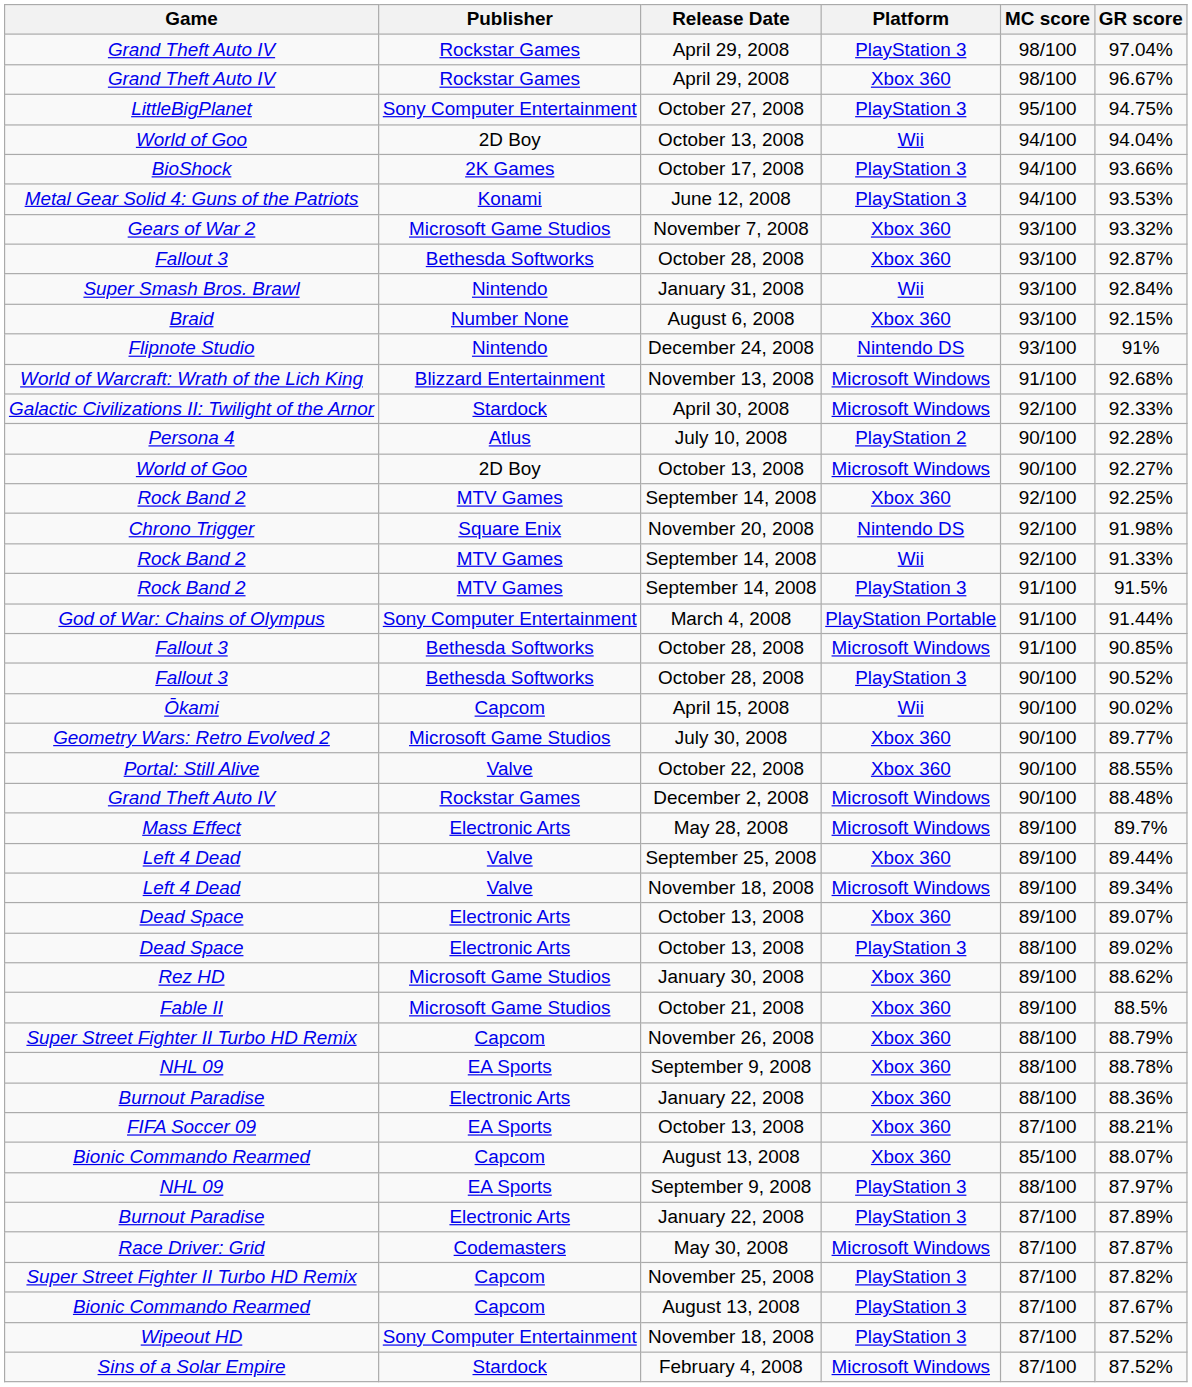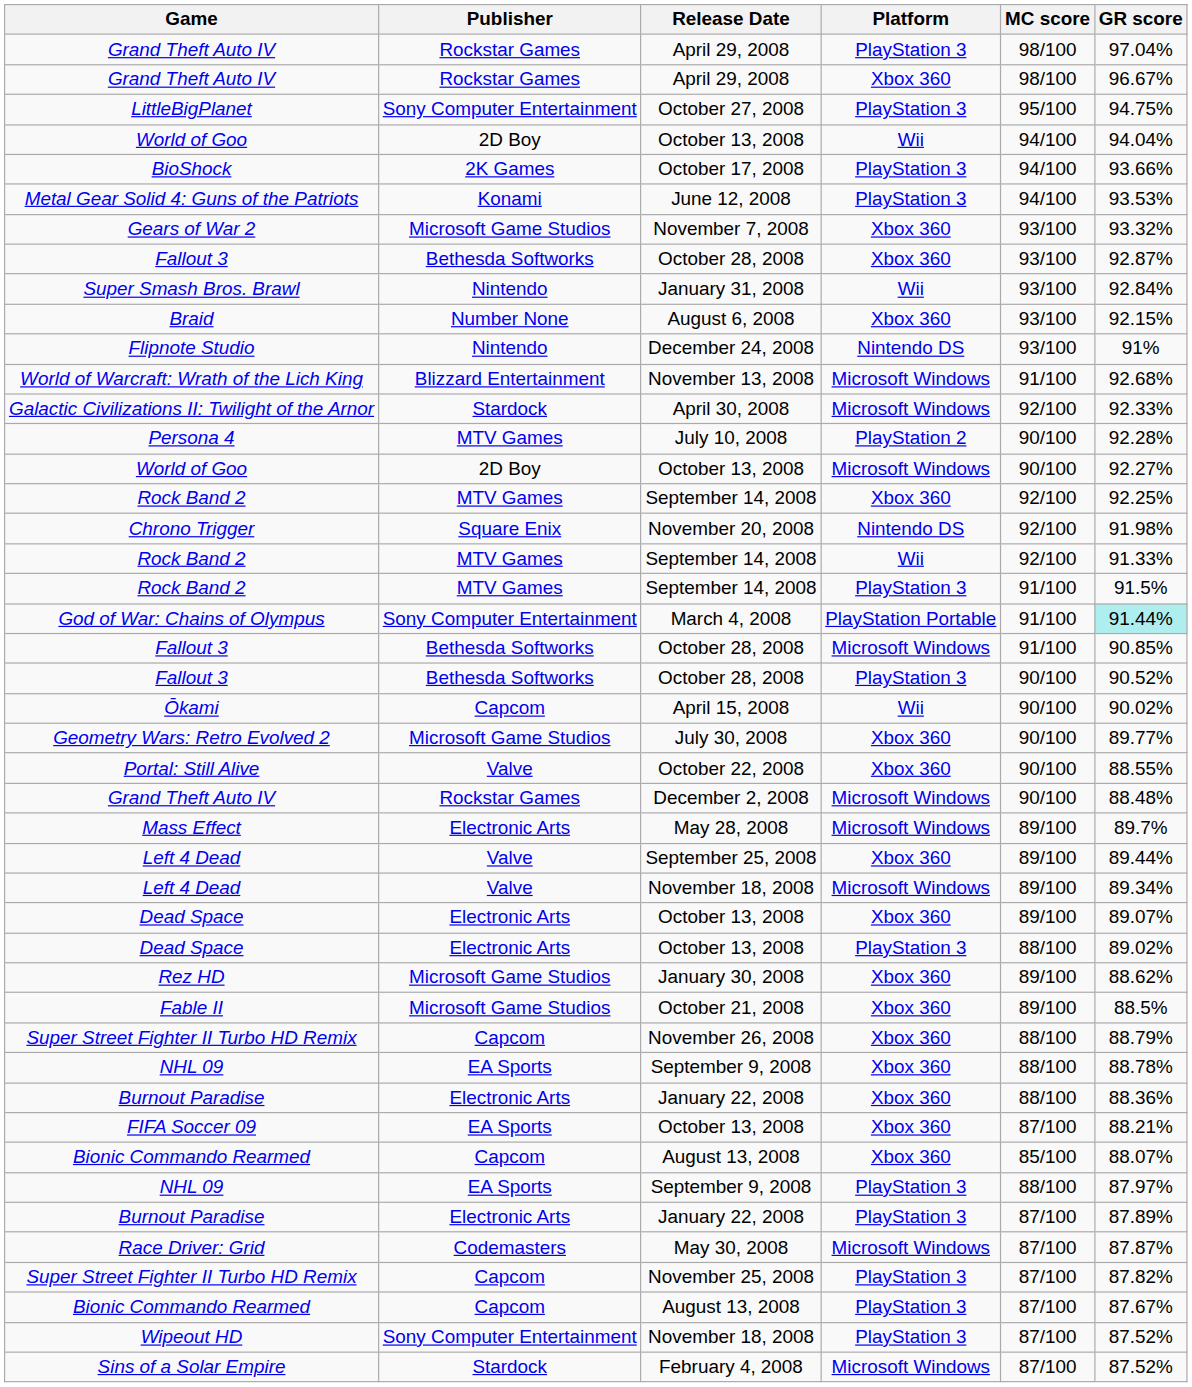Persona 4 | Publisher: Atlus -> MTV Games
God of War: Chains of Olympus | GR score: no background -> paleturquoise background
